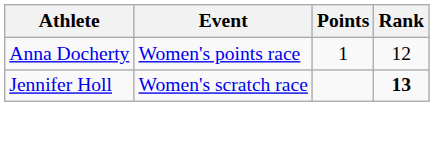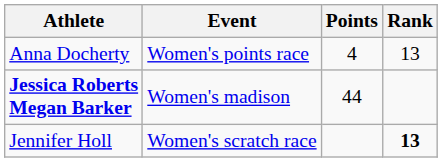Anna Docherty | Points: 1 -> 4
Anna Docherty | Rank: 12 -> 13
+ row: Jessica Roberts Megan Barker | Women's madison | 44
